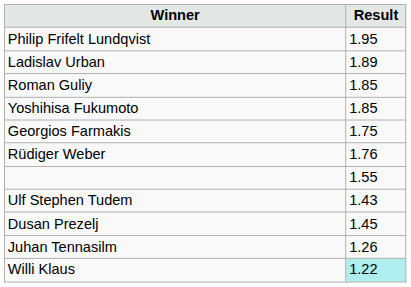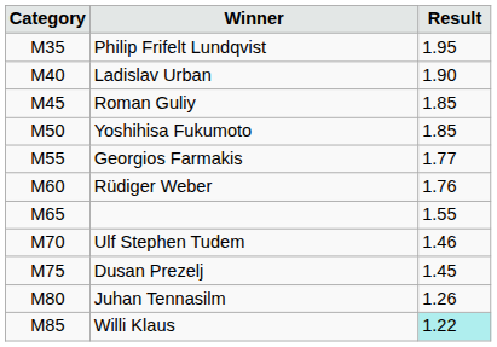+ column: Category | M35 | M40 | M45 | M50 | M55 | M60 | M65 | M70 | M75 | M80 | M85
Ladislav Urban | Result: 1.89 -> 1.90
Georgios Farmakis | Result: 1.75 -> 1.77
Ulf Stephen Tudem | Result: 1.43 -> 1.46
